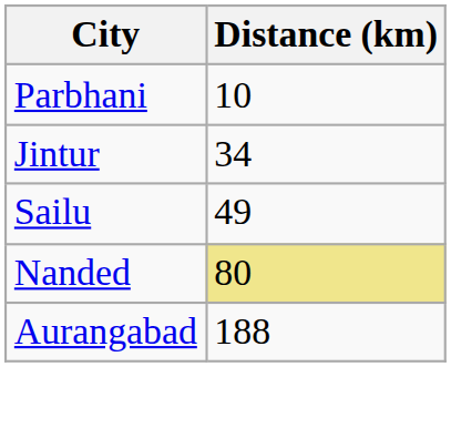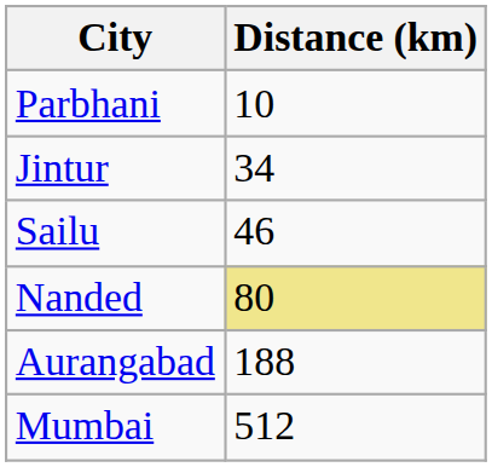Sailu | Distance (km): 49 -> 46
+ row: Mumbai | 512
